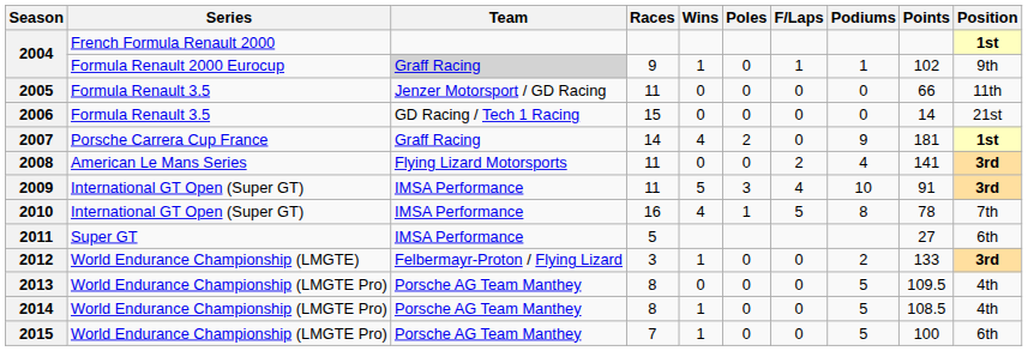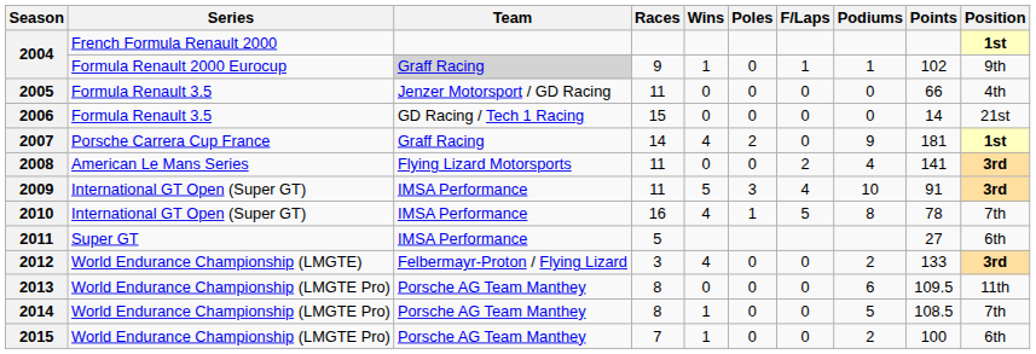2005 | Position: 11th -> 4th
2012 | Wins: 1 -> 4
2013 | Podiums: 5 -> 6
2013 | Position: 4th -> 11th
2014 | Position: 4th -> 7th
2015 | Podiums: 5 -> 2
